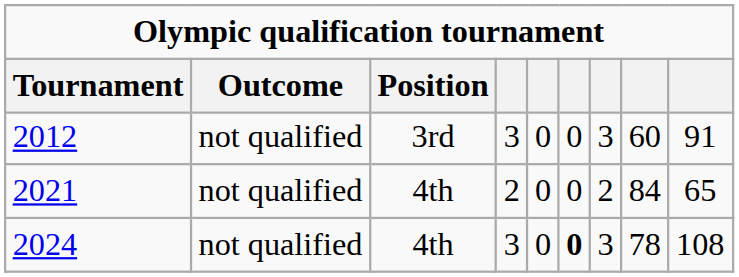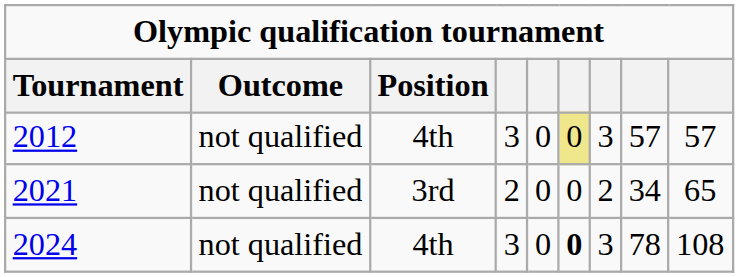2012 | Position: 3rd -> 4th
2012 | column 6: no background -> khaki background
2012 | column 8: 60 -> 57
2012 | column 9: 91 -> 57
2021 | Position: 4th -> 3rd
2021 | column 8: 84 -> 34
